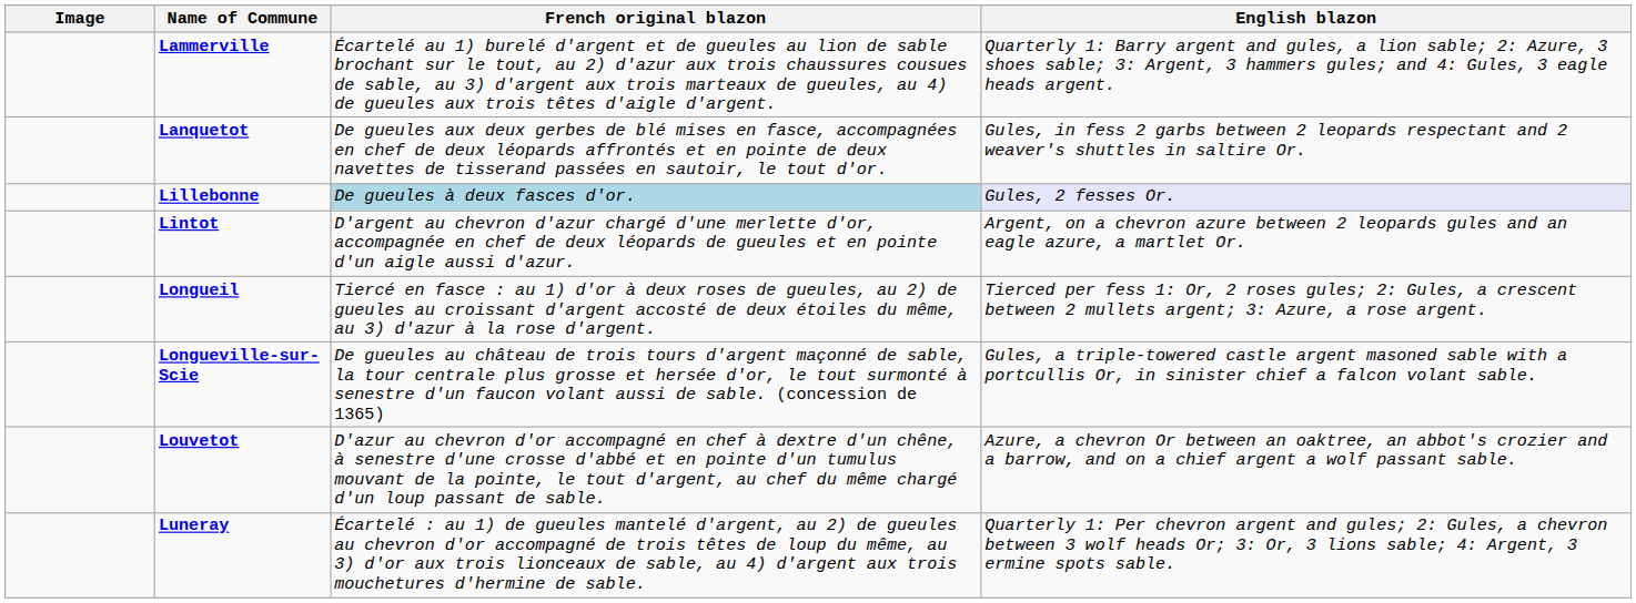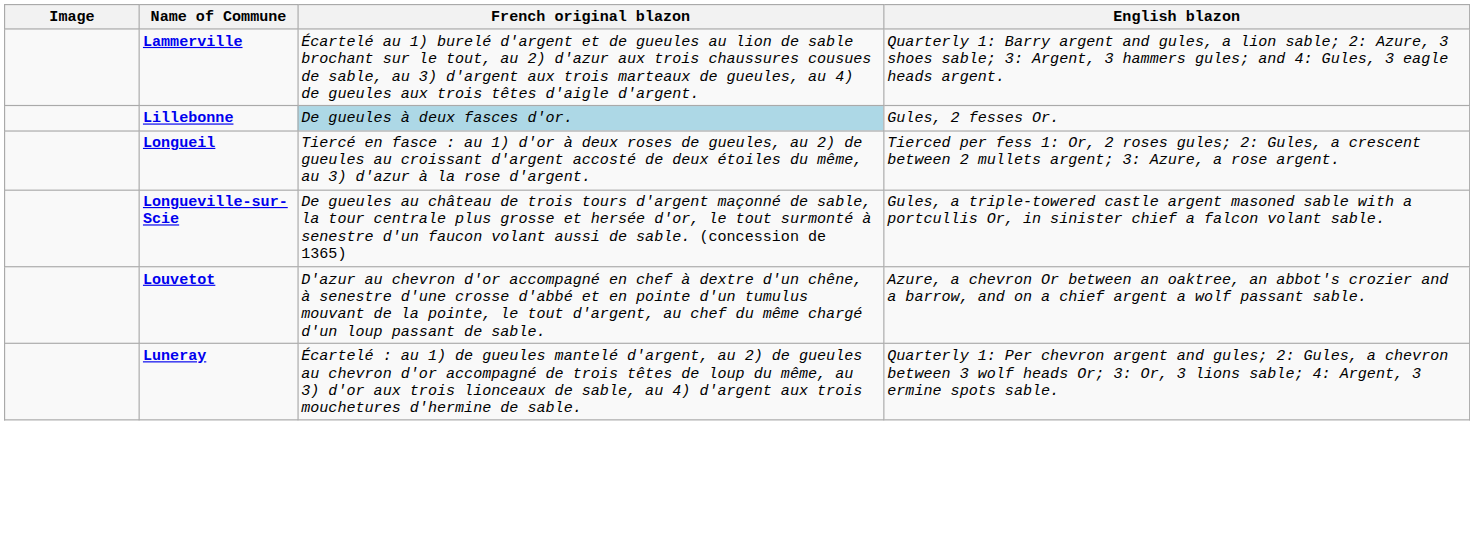- row: Lanquetot | De gueules aux deux gerbes de blé mises en fasce, accompagnées en chef de deux léopards affrontés et en pointe de deux navettes de tisserand passées en sautoir, le tout d'or. | Gules, in fess 2 garbs between 2 leopards respectant and 2 weaver's shuttles in saltire Or.
Lillebonne | English blazon: lavender background -> no background
- row: Lintot | D'argent au chevron d'azur chargé d'une merlette d'or, accompagnée en chef de deux léopards de gueules et en pointe d'un aigle aussi d'azur. | Argent, on a chevron azure between 2 leopards gules and an eagle azure, a martlet Or.
